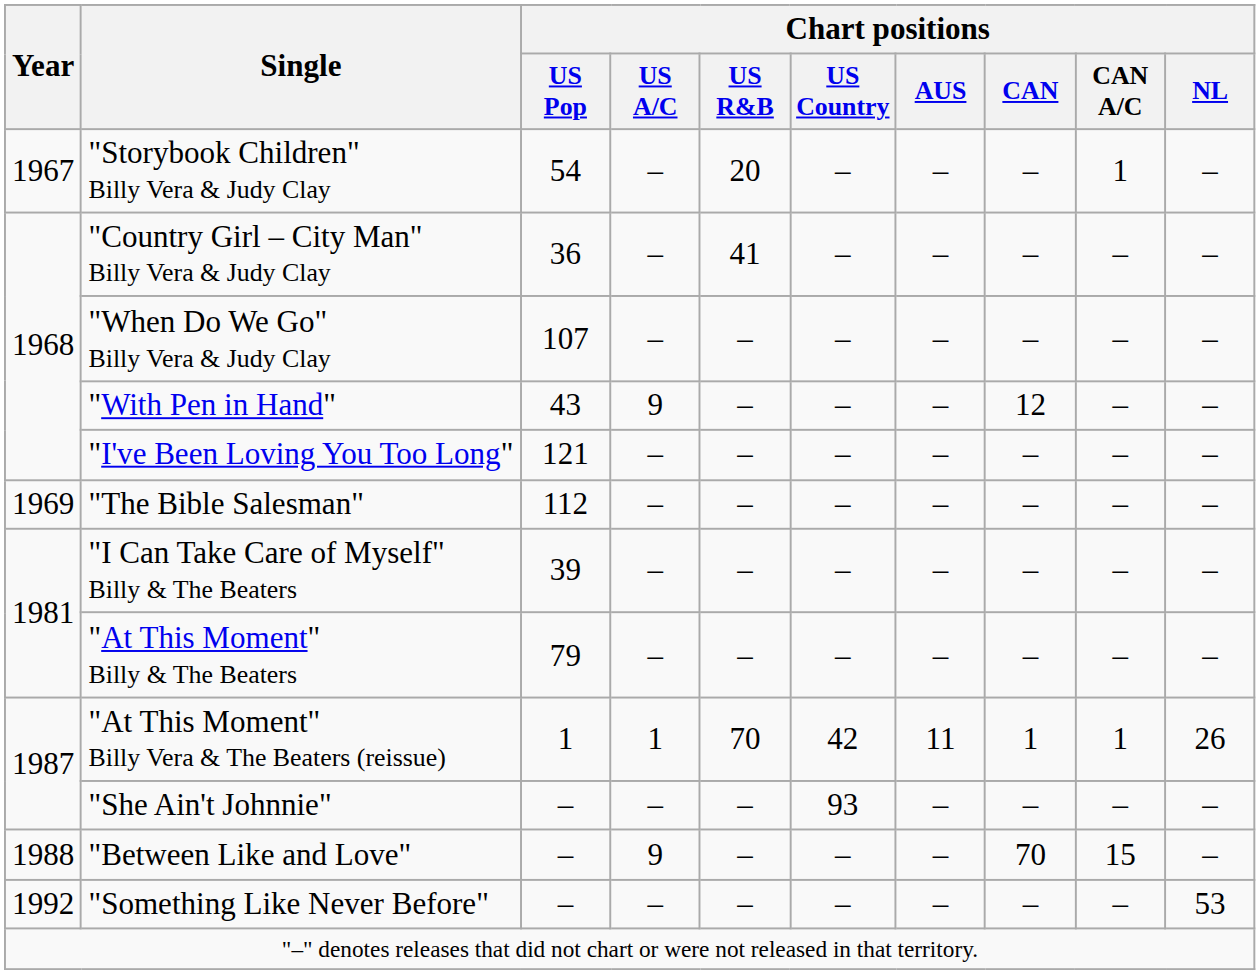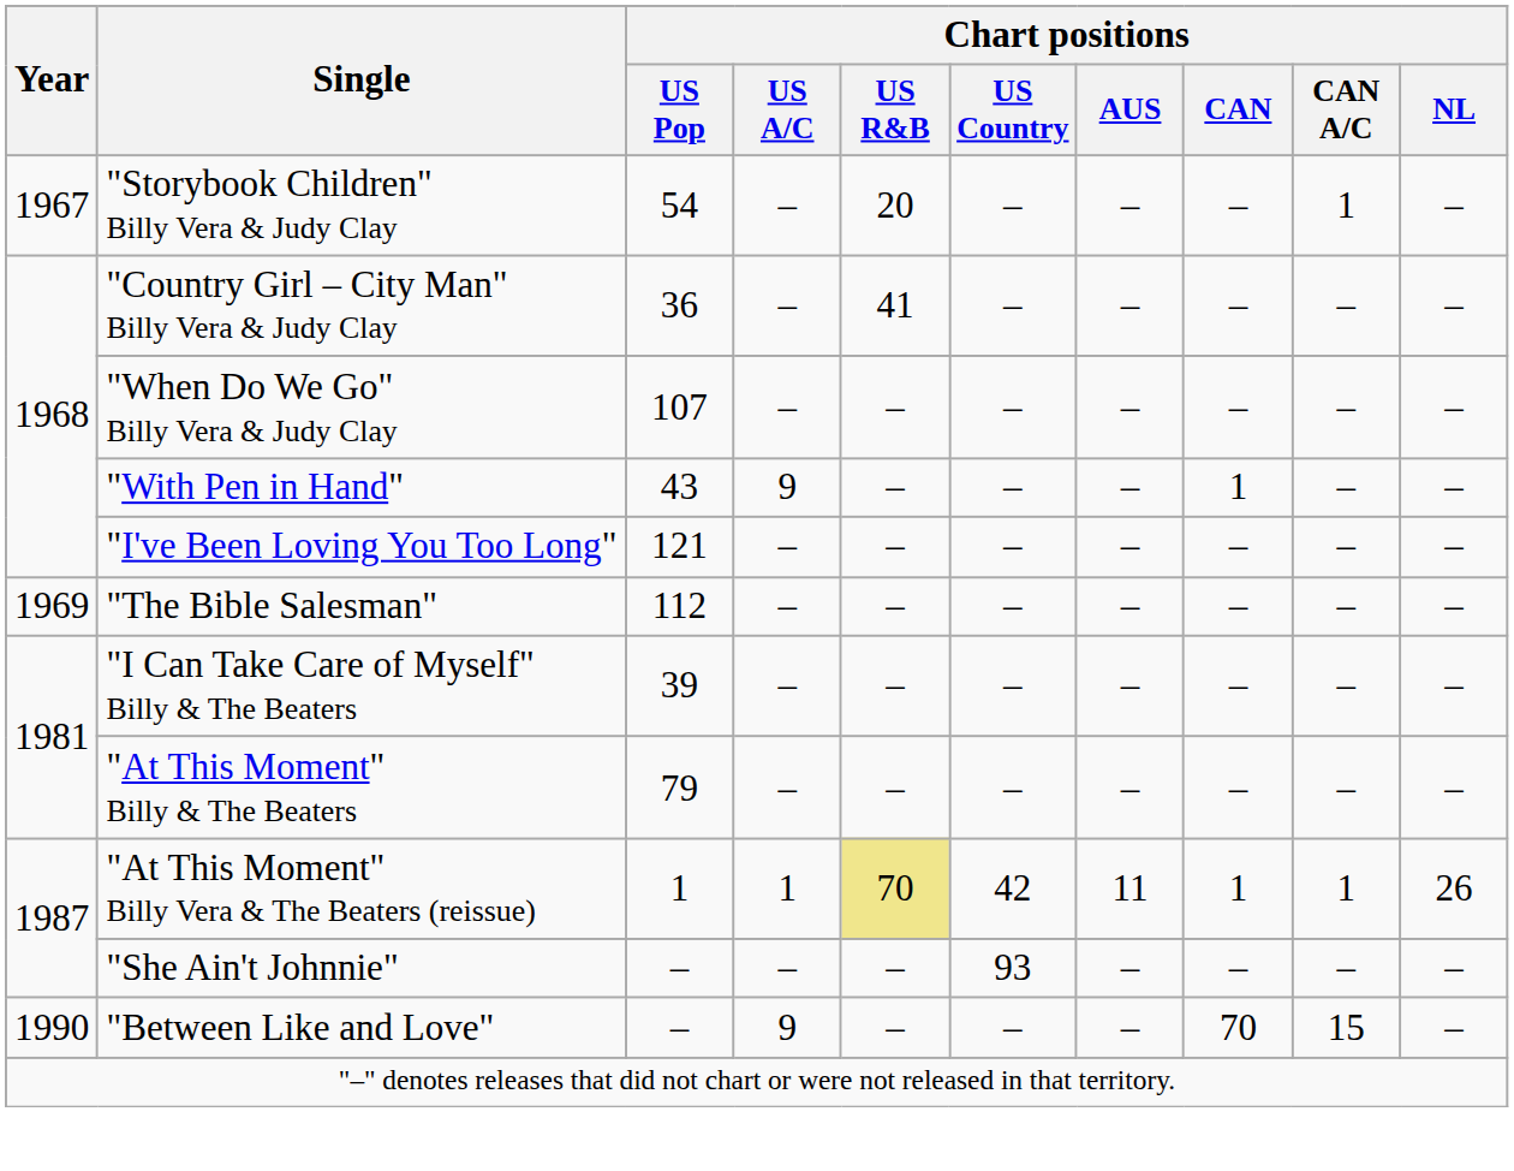"With Pen in Hand" | Chart positions / CAN: 12 -> 1
"At This Moment" Billy Vera & The Beaters (reissue) | Chart positions / US R&B: no background -> khaki background
"Between Like and Love" | Year: 1988 -> 1990
- row: 1992 | "Something Like Never Before" | – | – | – | – | – | – | – | 53
